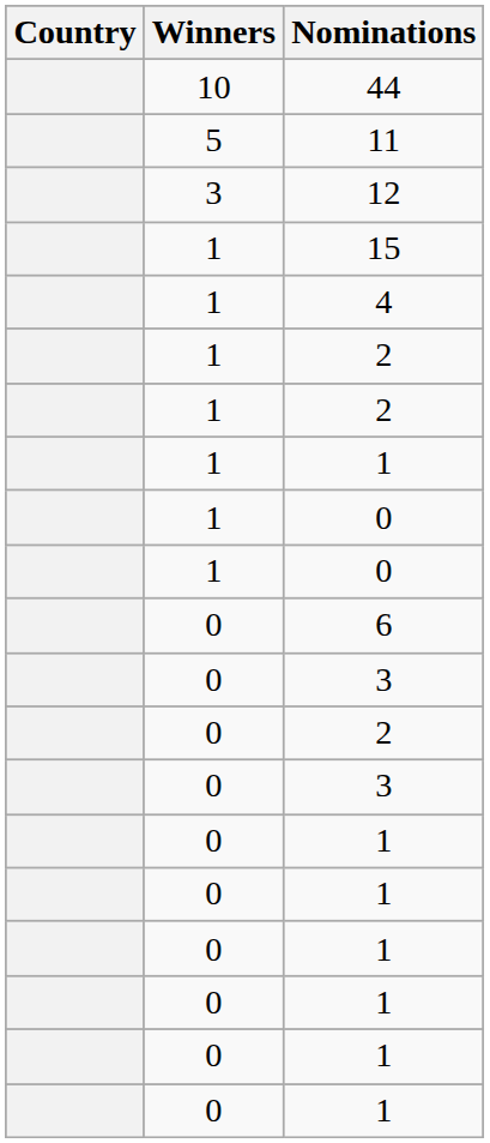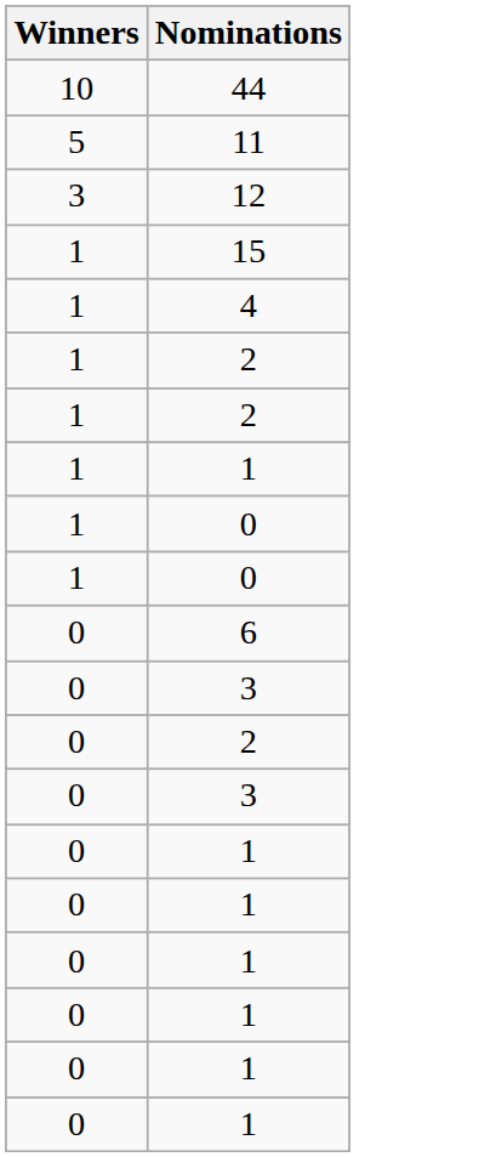- column: Country
